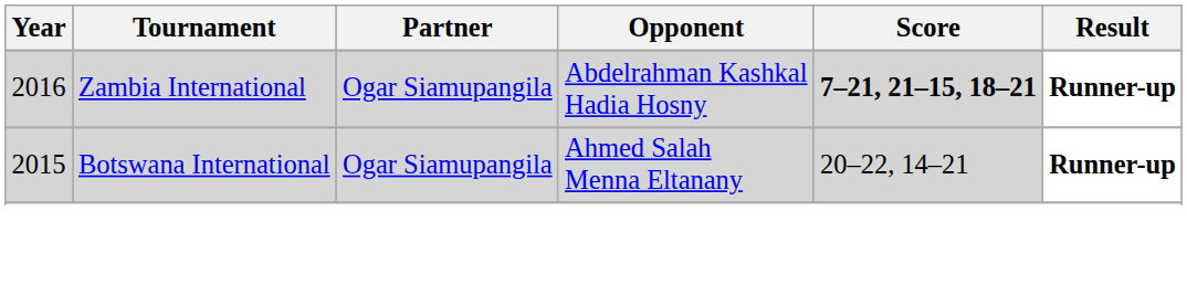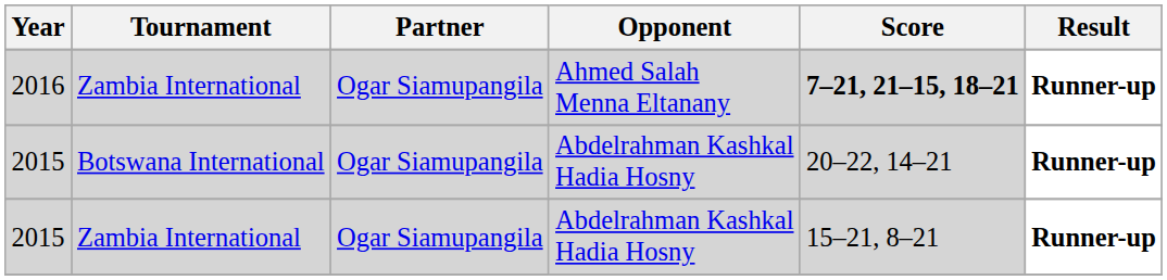2016 | Opponent: Abdelrahman Kashkal Hadia Hosny -> Ahmed Salah Menna Eltanany
2015 / Botswana International | Opponent: Ahmed Salah Menna Eltanany -> Abdelrahman Kashkal Hadia Hosny
+ row: 2015 | Zambia International | Ogar Siamupangila | Abdelrahman Kashkal Hadia Hosny | 15–21, 8–21 | Runner-up
